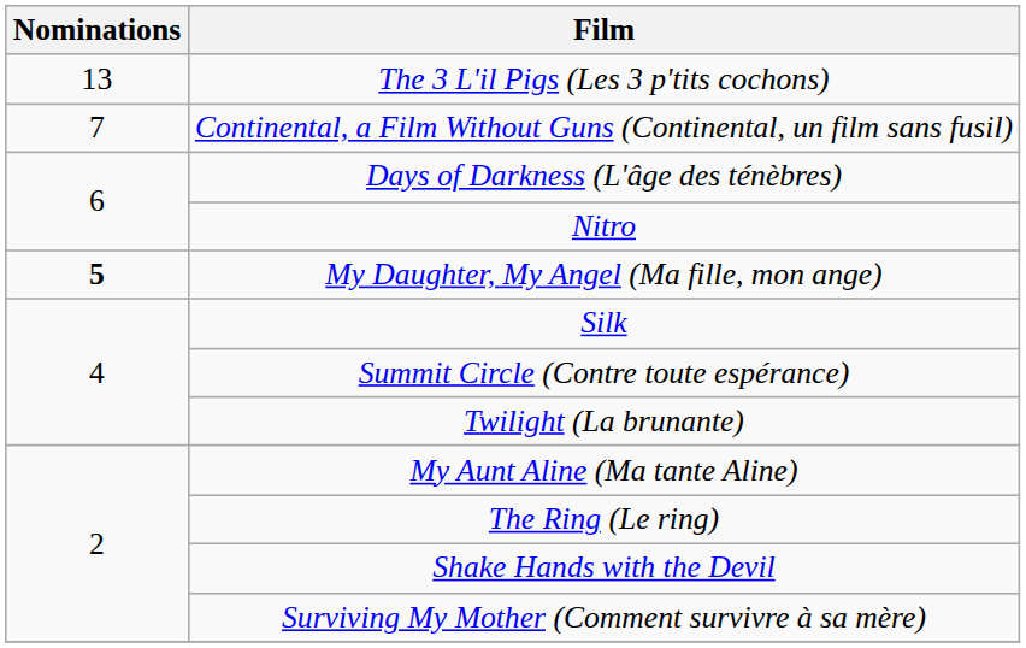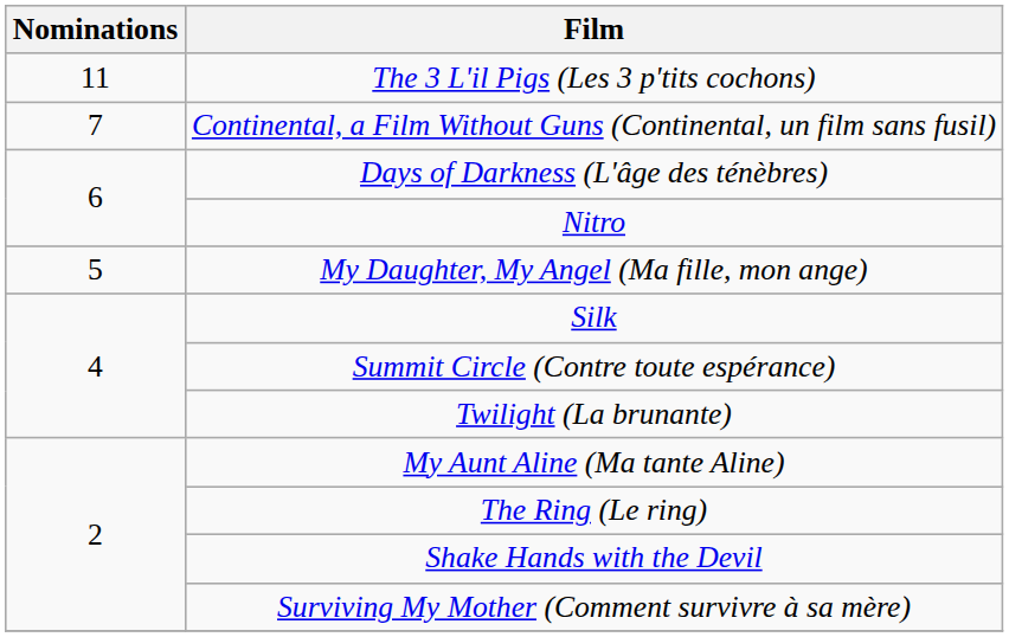The 3 L'il Pigs (Les 3 p'tits cochons) | Nominations: 13 -> 11
My Daughter, My Angel (Ma fille, mon ange) | Nominations: bold -> normal
